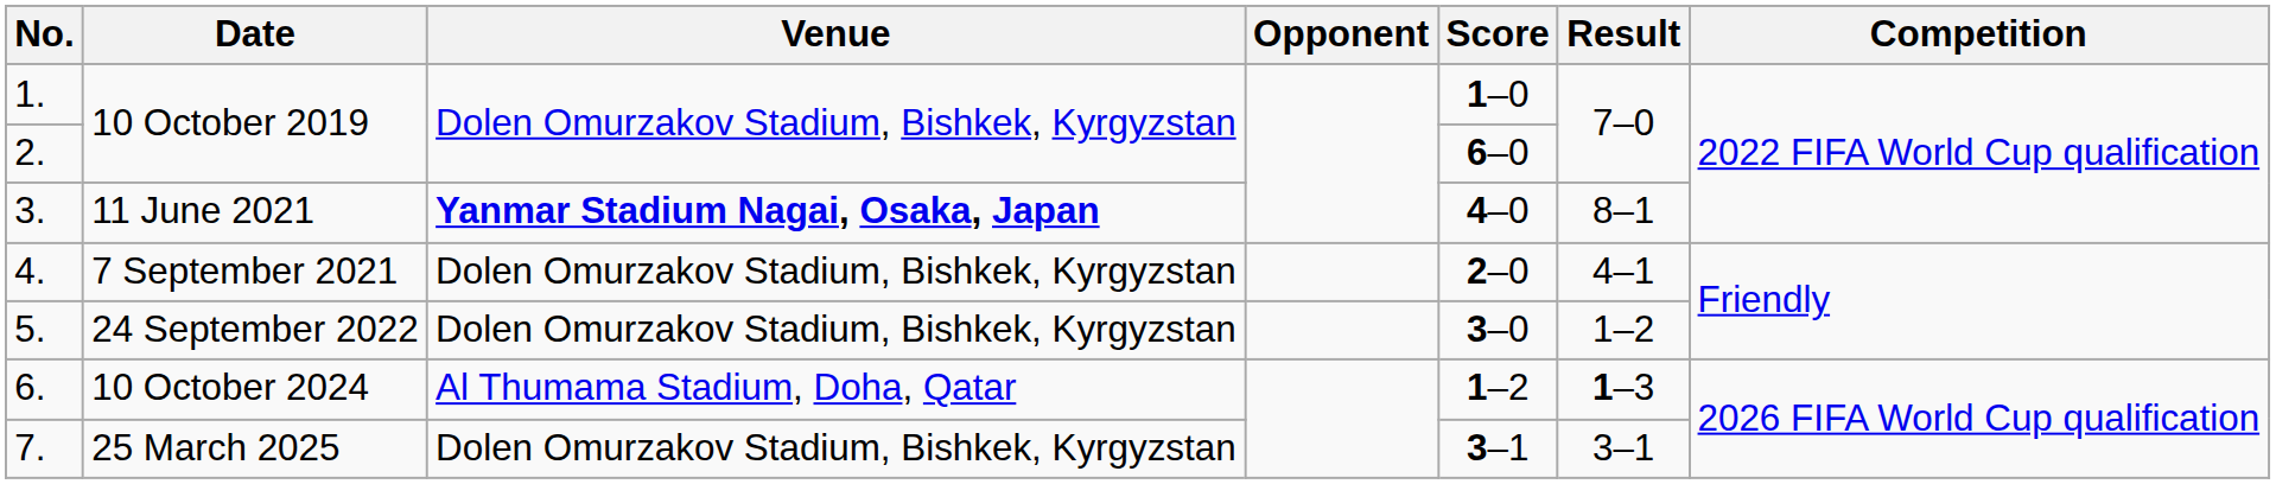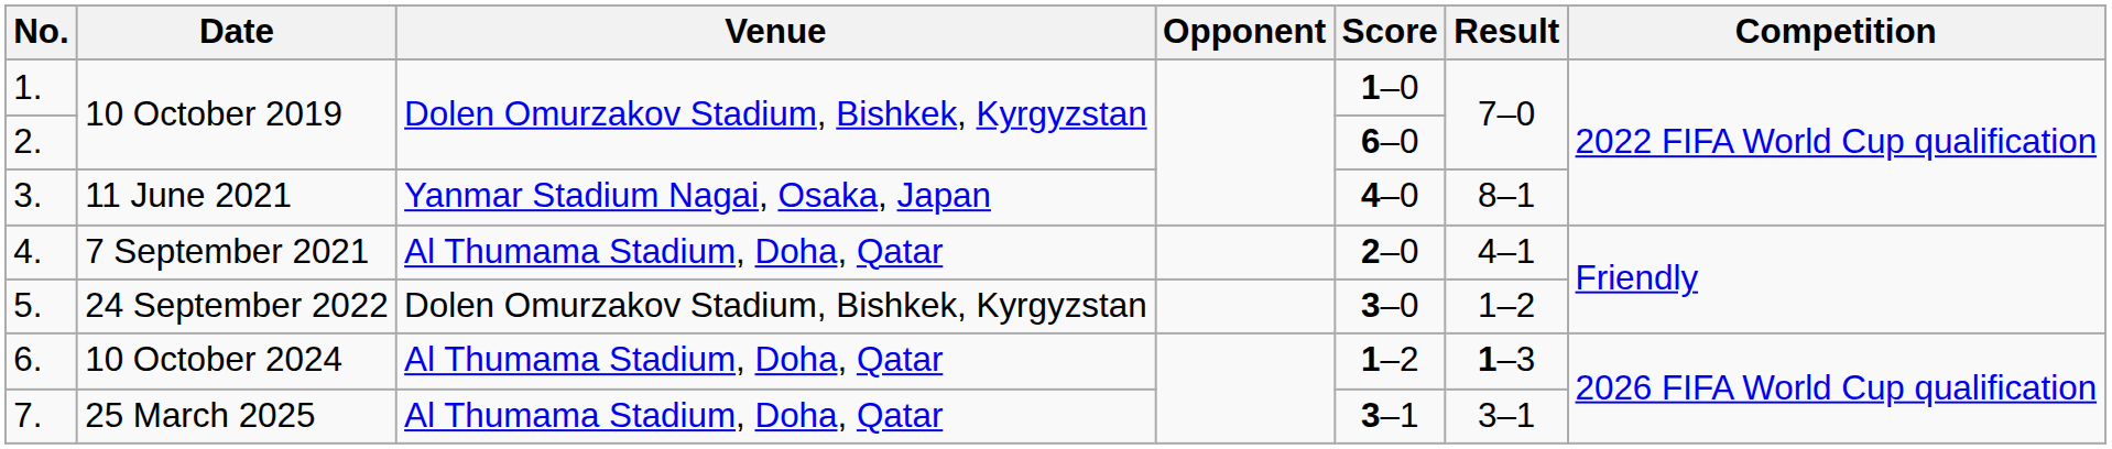3. | Venue: bold -> normal
4. | Venue: Dolen Omurzakov Stadium, Bishkek, Kyrgyzstan -> Al Thumama Stadium, Doha, Qatar
7. | Venue: Dolen Omurzakov Stadium, Bishkek, Kyrgyzstan -> Al Thumama Stadium, Doha, Qatar
